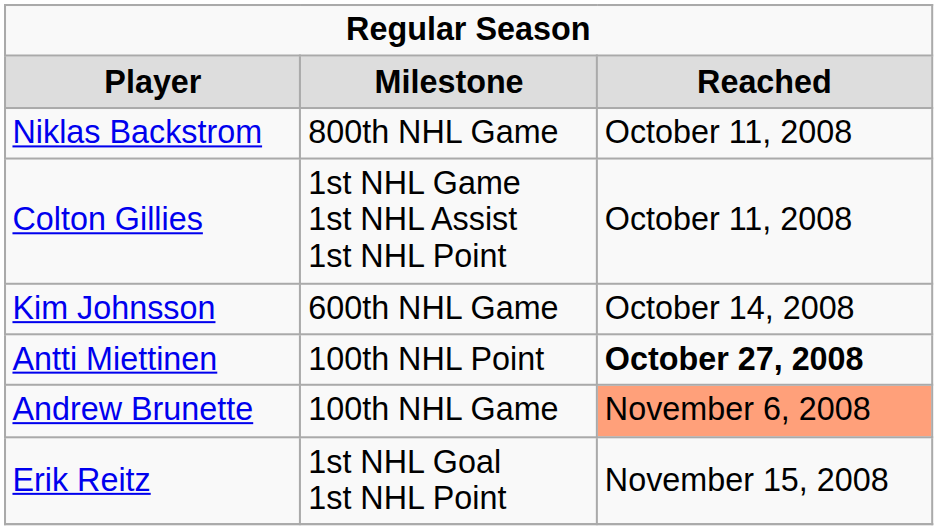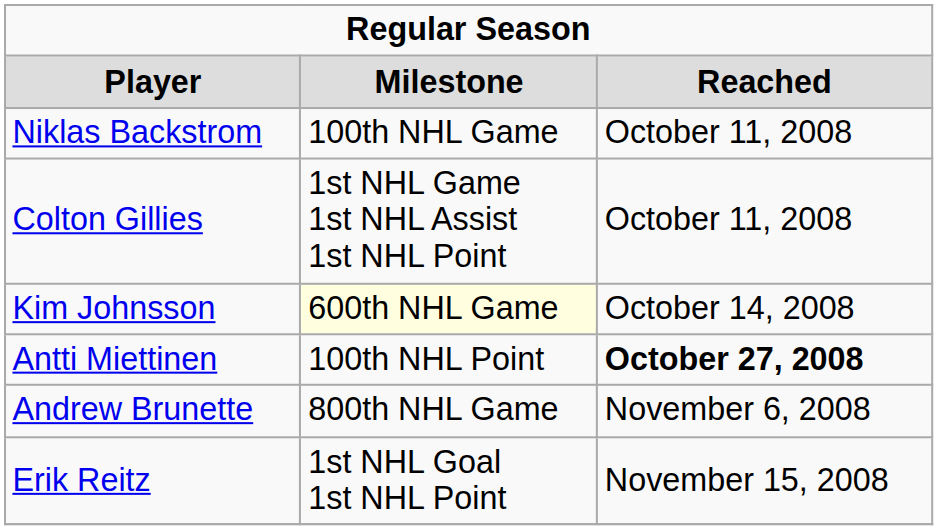Niklas Backstrom | column 2: 800th NHL Game -> 100th NHL Game
Kim Johnsson | column 2: no background -> lightyellow background
Andrew Brunette | column 2: 100th NHL Game -> 800th NHL Game
Andrew Brunette | column 3: lightsalmon background -> no background
